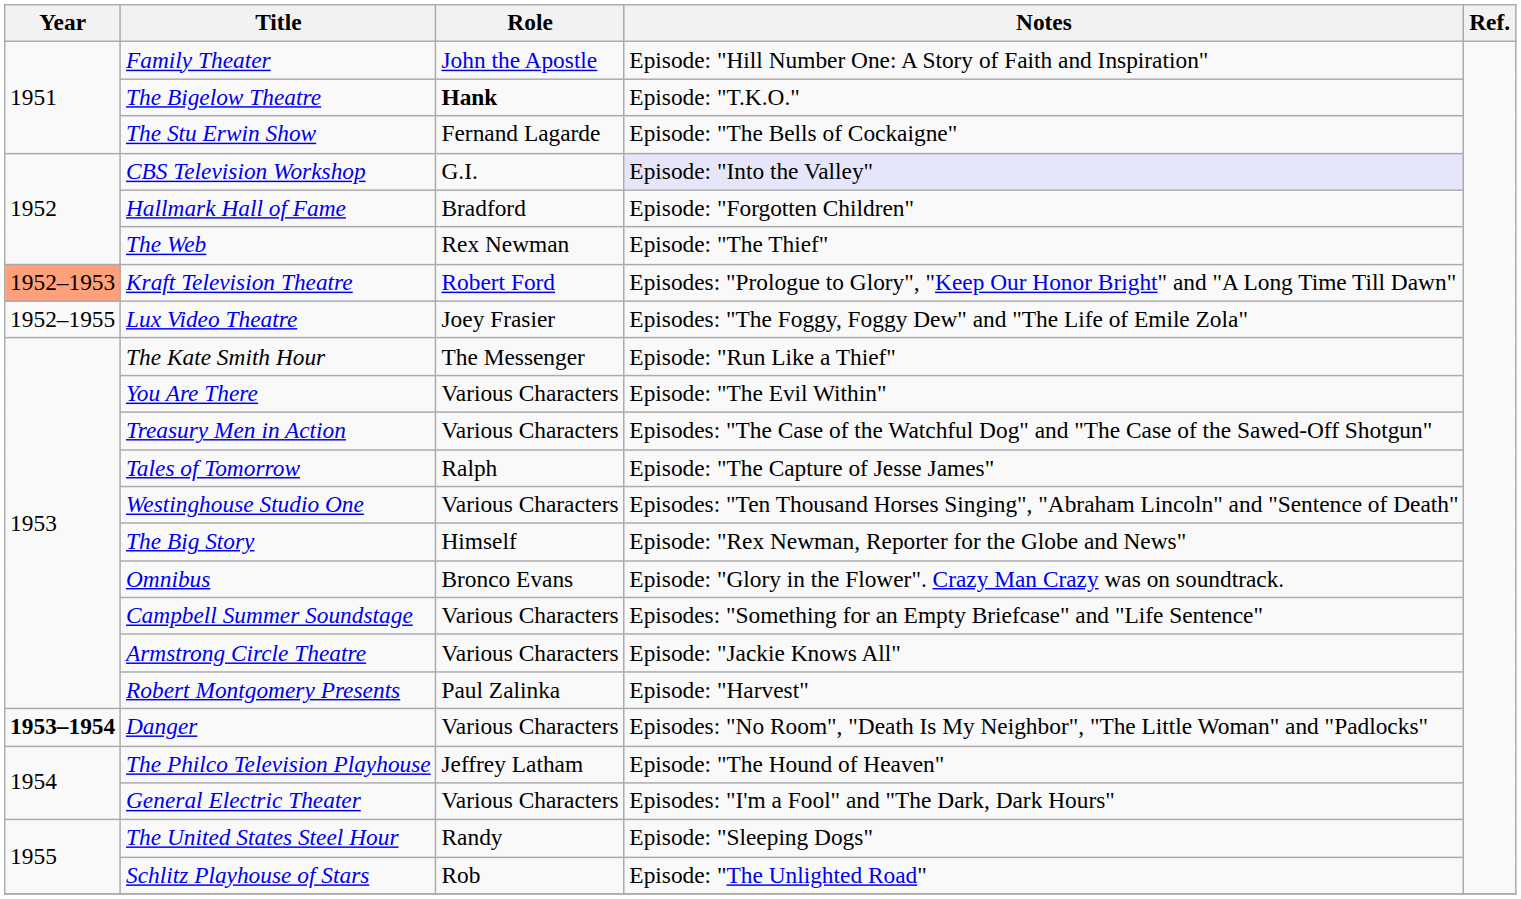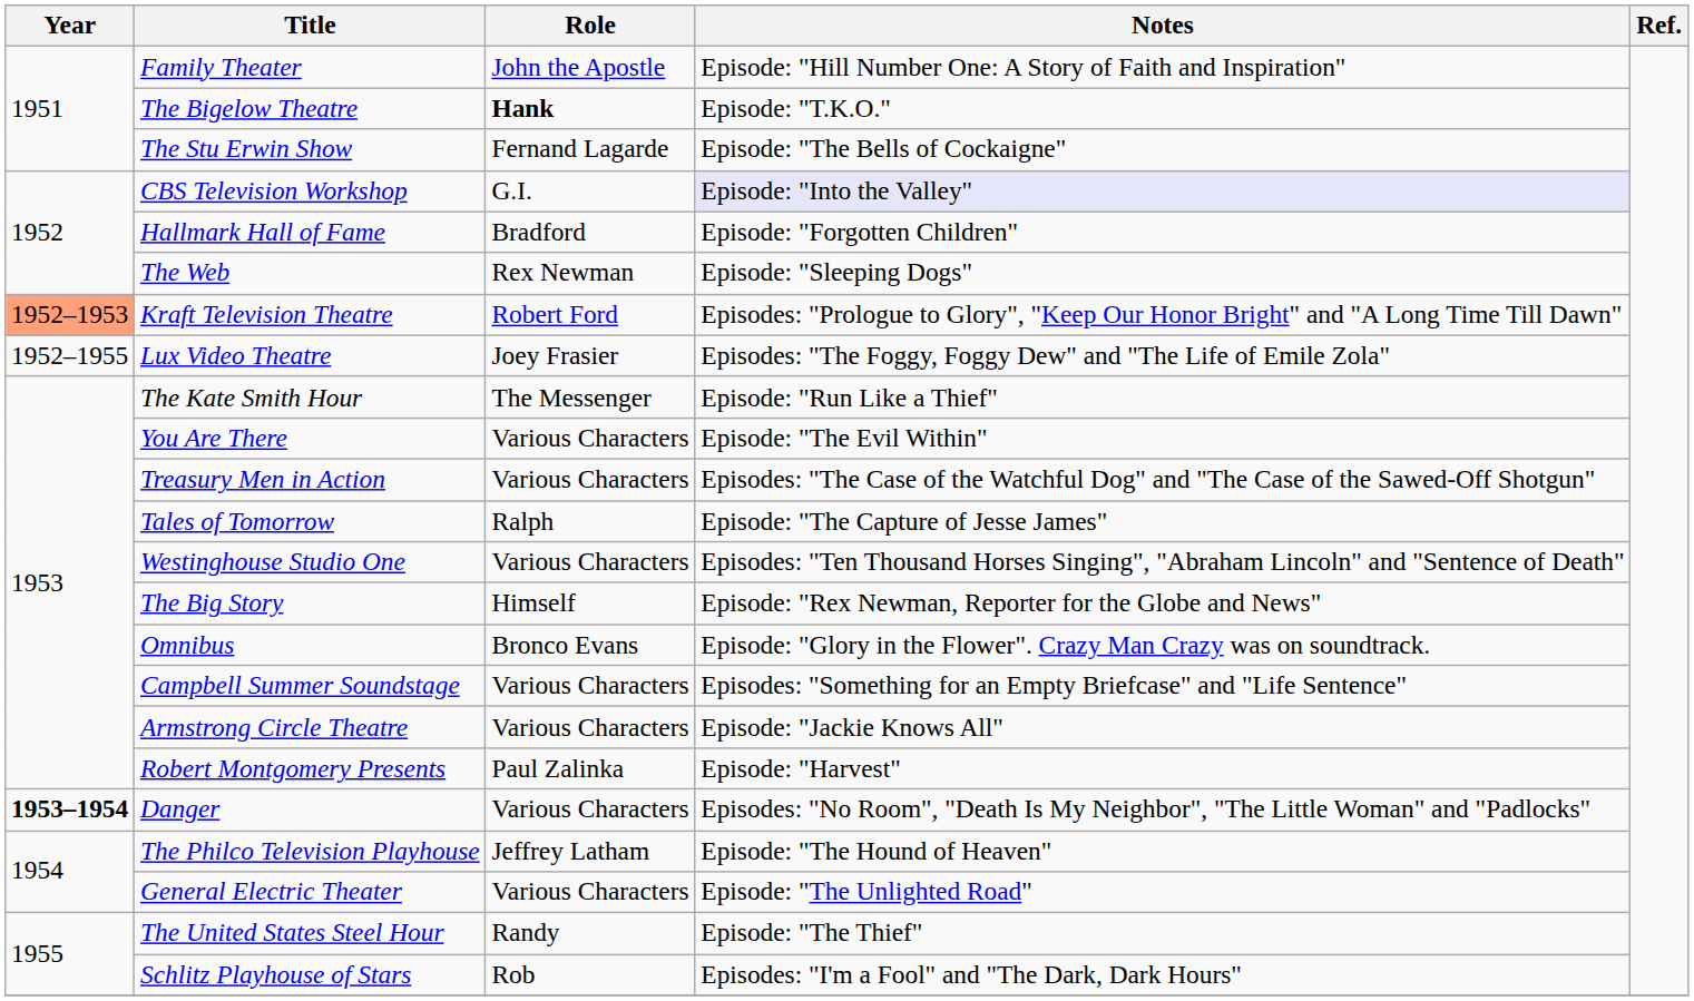The Web | Notes: Episode: "The Thief" -> Episode: "Sleeping Dogs"
General Electric Theater | Notes: Episodes: "I'm a Fool" and "The Dark, Dark Hours" -> Episode: "The Unlighted Road"
The United States Steel Hour | Notes: Episode: "Sleeping Dogs" -> Episode: "The Thief"
Schlitz Playhouse of Stars | Notes: Episode: "The Unlighted Road" -> Episodes: "I'm a Fool" and "The Dark, Dark Hours"
